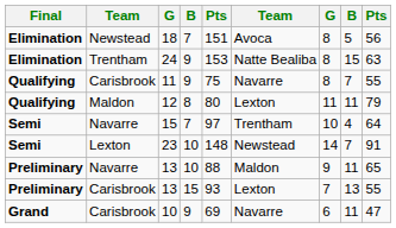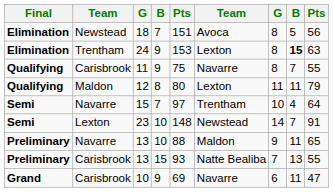24 | column 6: Natte Bealiba -> Lexton
24 | column 8: normal -> bold
Carisbrook / 13 | column 6: Lexton -> Natte Bealiba
